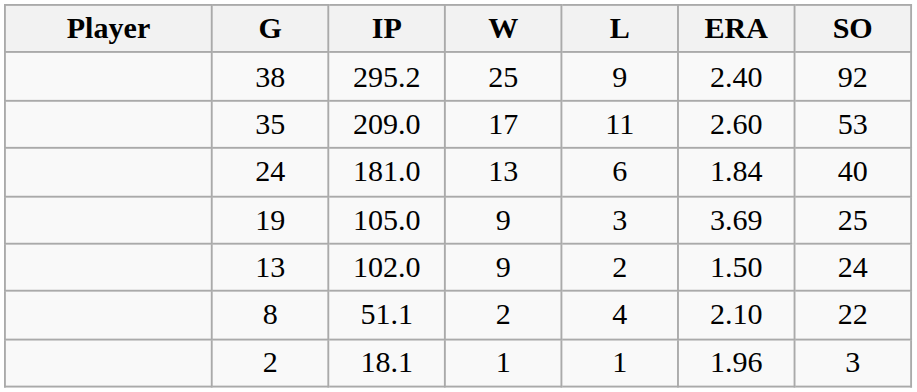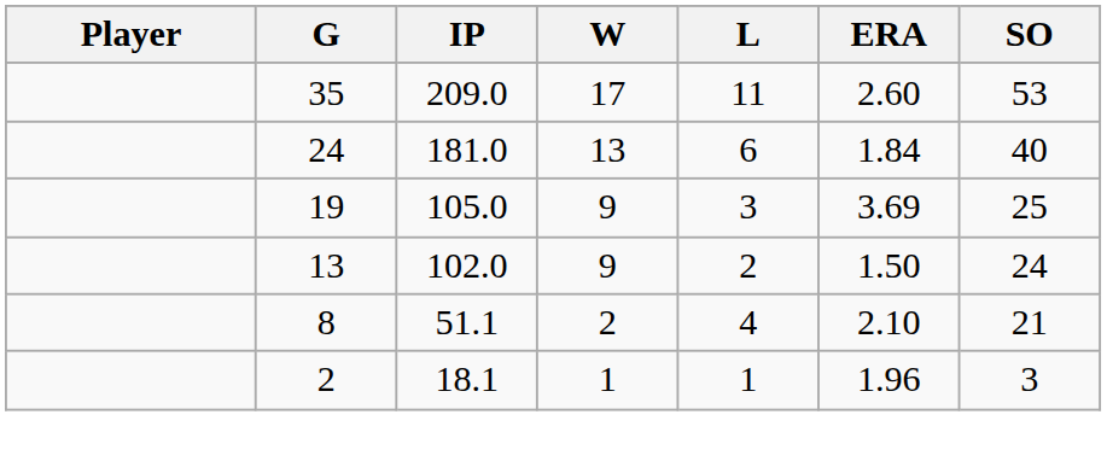- row: 38 | 295.2 | 25 | 9 | 2.40 | 92
8 | SO: 22 -> 21
